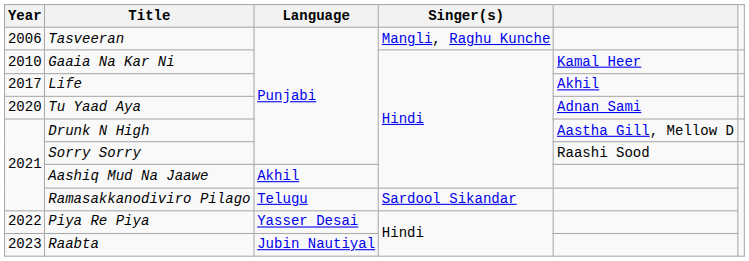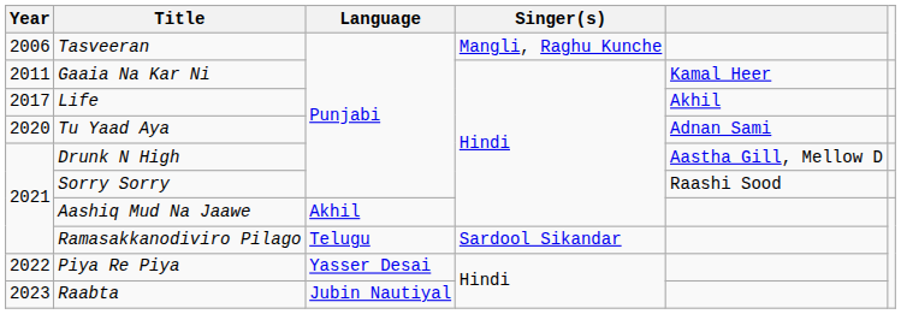Gaaia Na Kar Ni | Year: 2010 -> 2011
